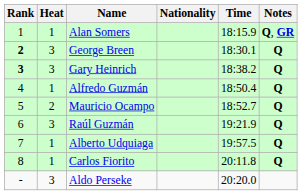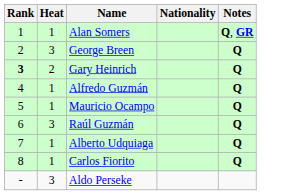- column: Time | 18:15.9 | 18:30.1 | 18:38.2 | 18:50.4 | 18:52.7 | 19:21.9 | 19:57.5 | 20:11.8 | 20:20.0
George Breen | Rank: bold -> normal
Gary Heinrich | Heat: 3 -> 2
Mauricio Ocampo | Heat: 2 -> 1
